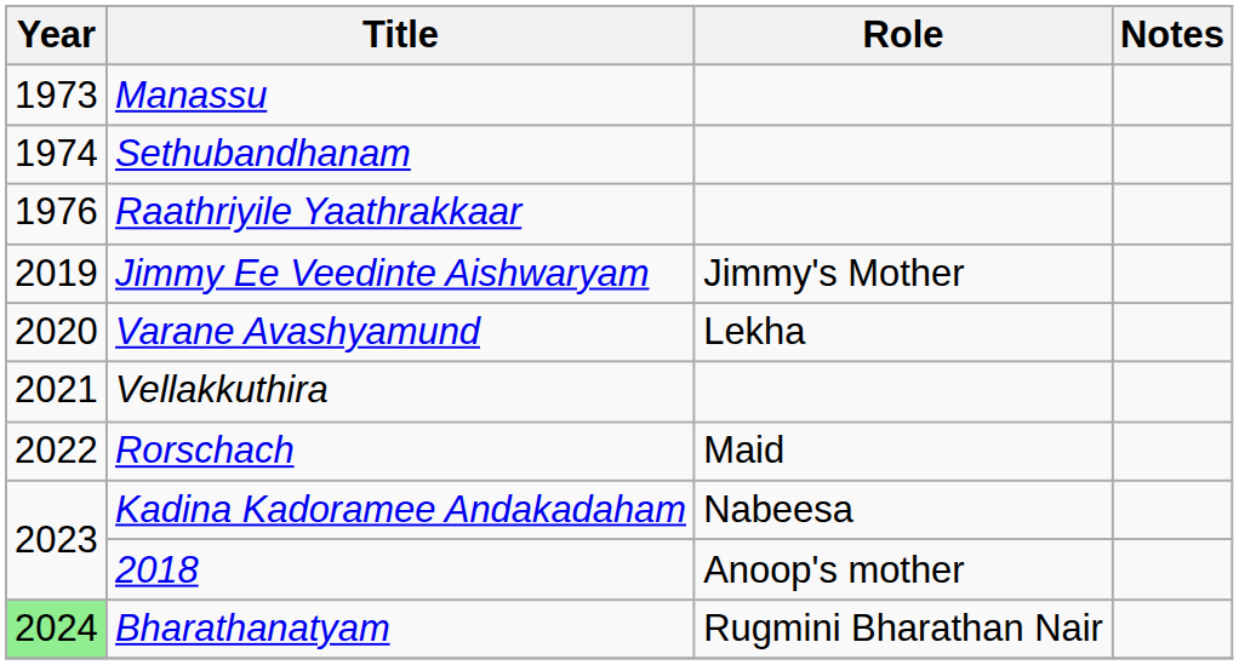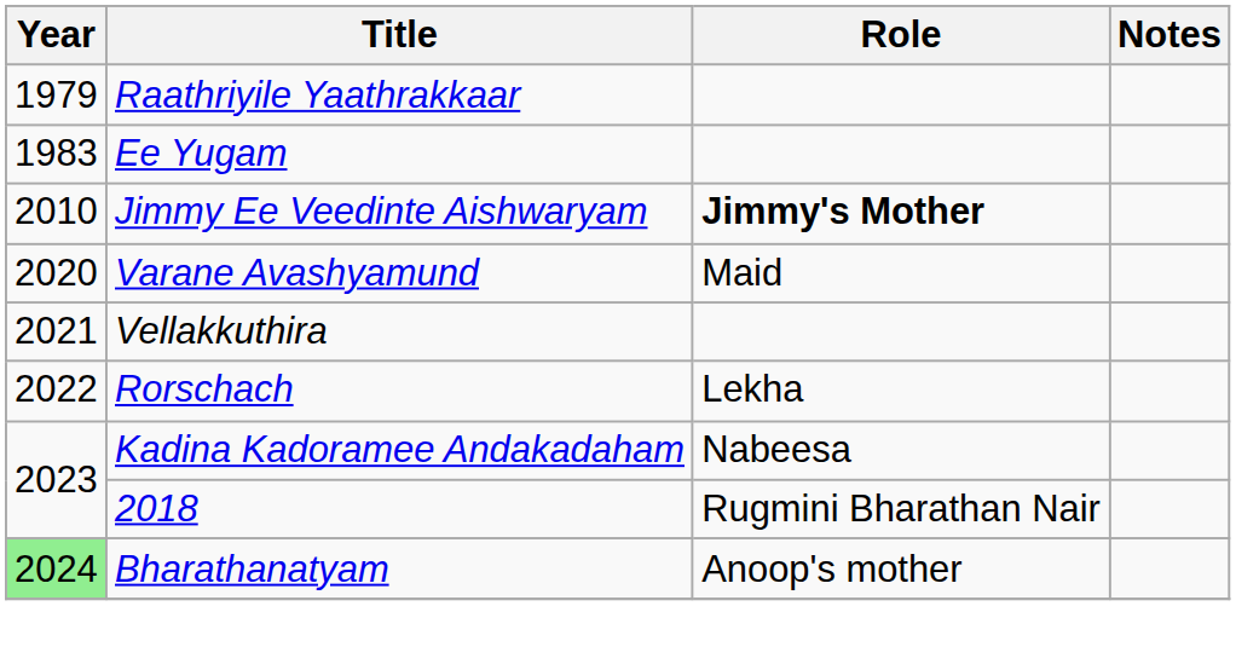- row: 1973 | Manassu
- row: 1974 | Sethubandhanam
Raathriyile Yaathrakkaar | Year: 1976 -> 1979
+ row: 1983 | Ee Yugam
Jimmy Ee Veedinte Aishwaryam | Year: 2019 -> 2010
Jimmy Ee Veedinte Aishwaryam | Role: normal -> bold
Varane Avashyamund | Role: Lekha -> Maid
Rorschach | Role: Maid -> Lekha
2018 | Role: Anoop's mother -> Rugmini Bharathan Nair
Bharathanatyam | Role: Rugmini Bharathan Nair -> Anoop's mother
